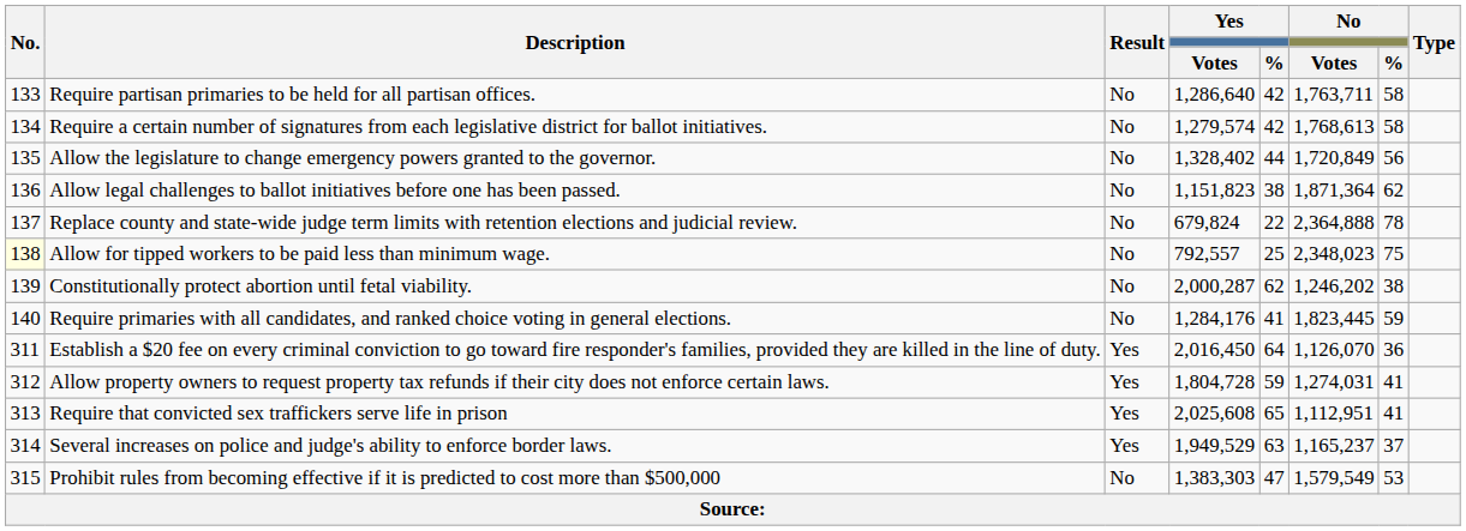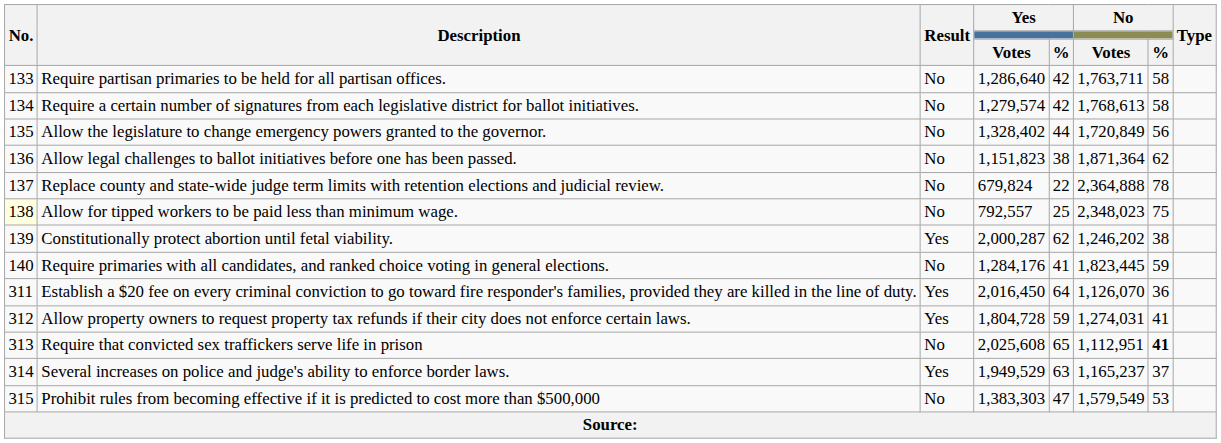Constitutionally protect abortion until fetal viability. | Result: No -> Yes
Require that convicted sex traffickers serve life in prison | Result: Yes -> No
Require that convicted sex traffickers serve life in prison | No / %: normal -> bold
